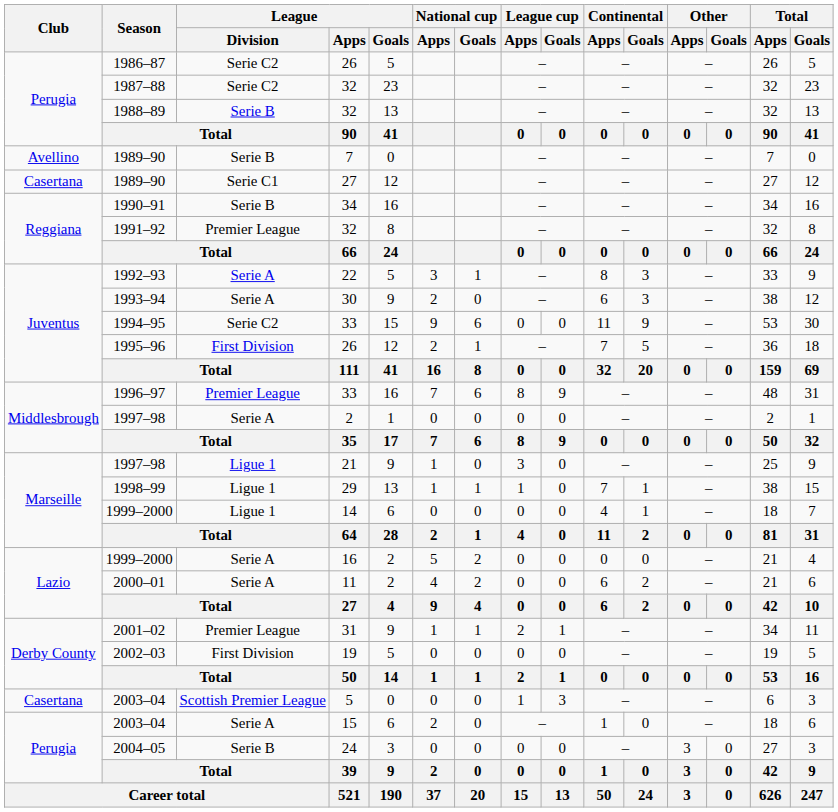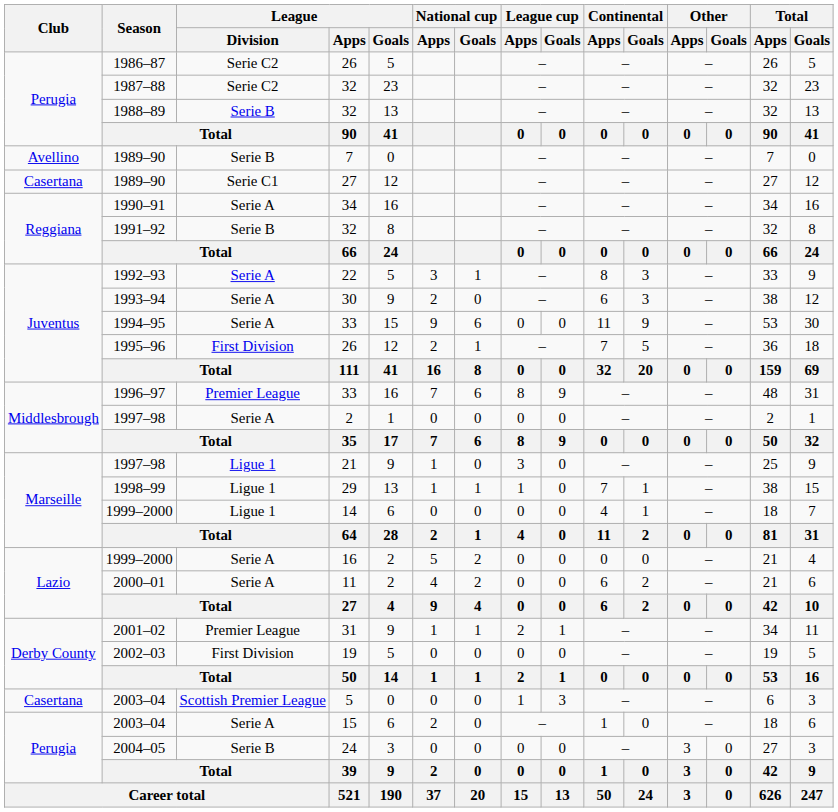1990–91 | League / Division: Serie B -> Serie A
1991–92 | League / Division: Premier League -> Serie B
1994–95 | League / Division: Serie C2 -> Serie A
